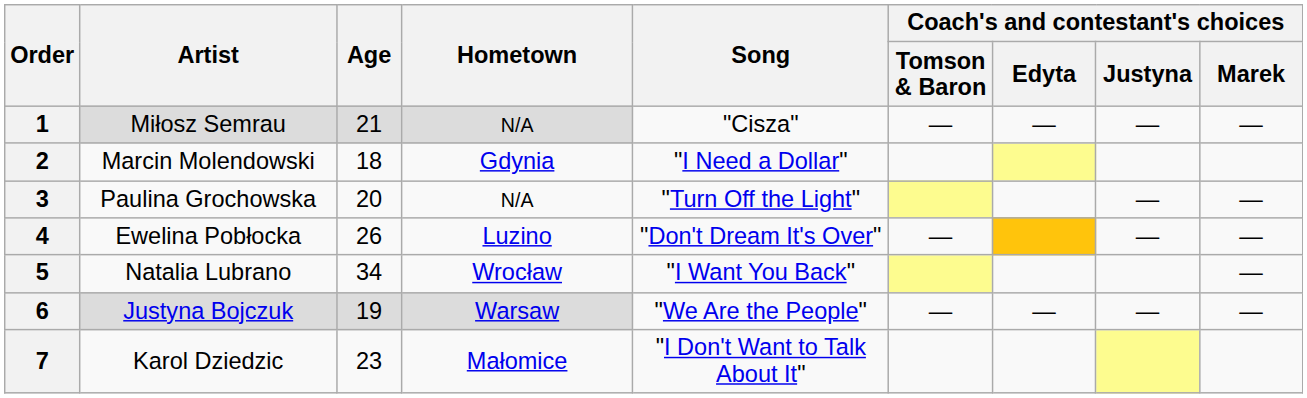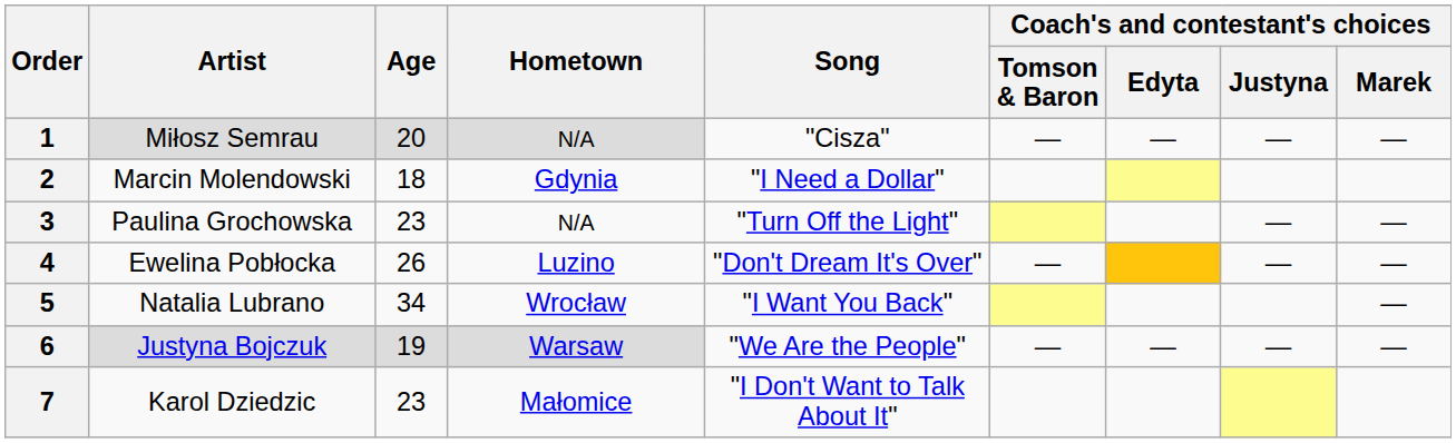1 | Age: 21 -> 20
3 | Age: 20 -> 23
